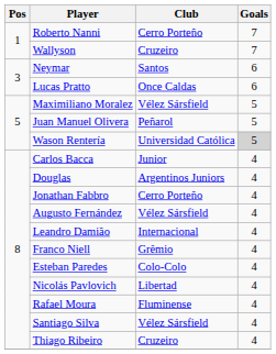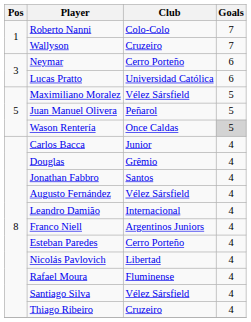Roberto Nanni | Club: Cerro Porteño -> Colo-Colo
Neymar | Club: Santos -> Cerro Porteño
Lucas Pratto | Club: Once Caldas -> Universidad Católica
Wason Rentería | Club: Universidad Católica -> Once Caldas
Douglas | Club: Argentinos Juniors -> Grêmio
Jonathan Fabbro | Club: Cerro Porteño -> Santos
Franco Niell | Club: Grêmio -> Argentinos Juniors
Esteban Paredes | Club: Colo-Colo -> Cerro Porteño
